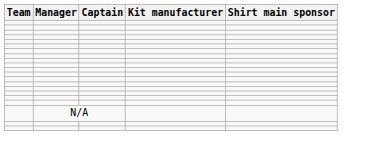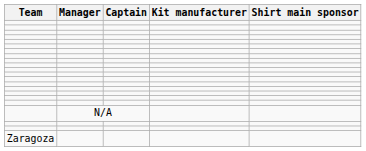+ row: Zaragoza
